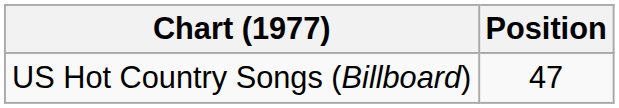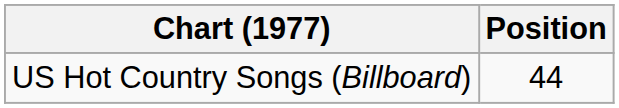US Hot Country Songs (Billboard) | Position: 47 -> 44
